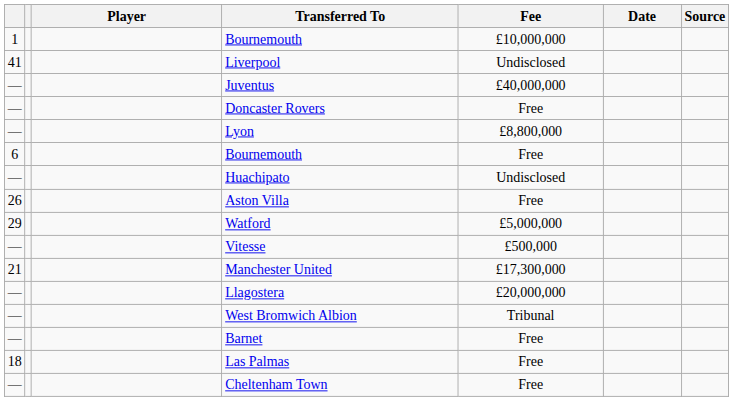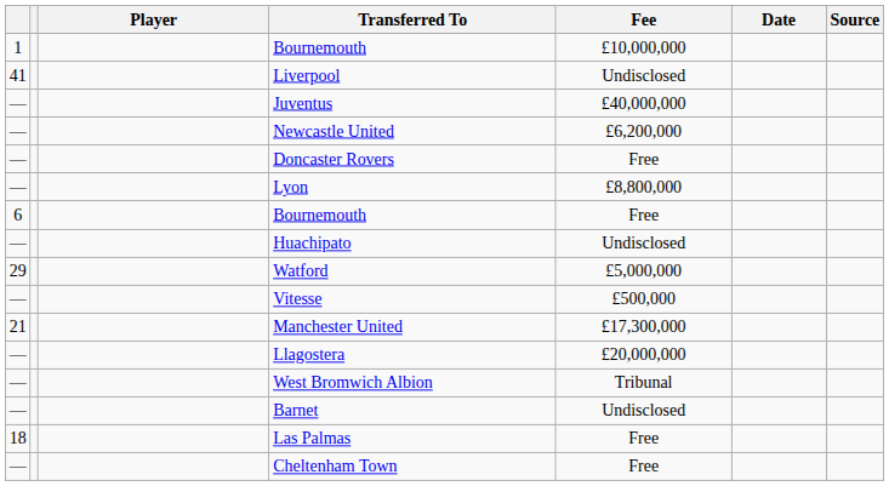+ row: — | Newcastle United | £6,200,000
- row: 26 | Aston Villa | Free
Barnet | Fee: Free -> Undisclosed
